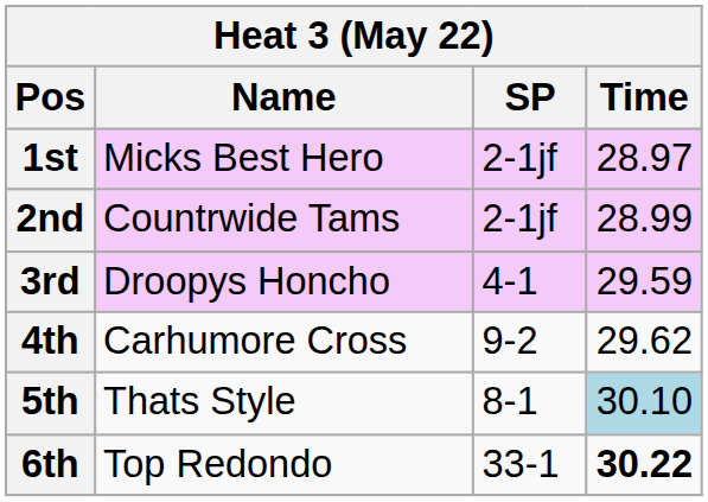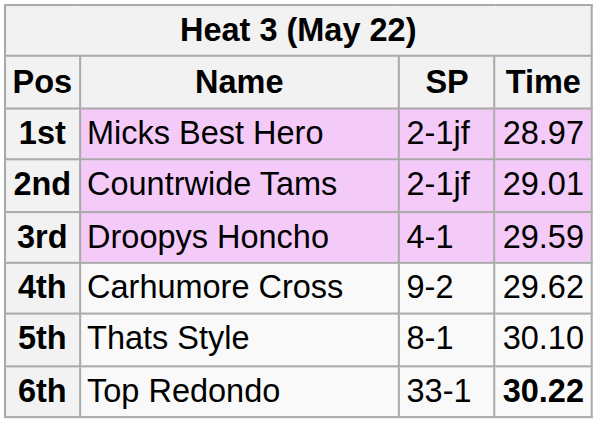2nd | Time: 28.99 -> 29.01
5th | Time: lightblue background -> no background
